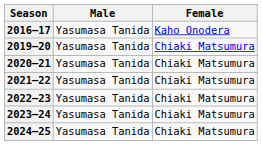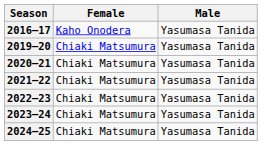columns swapped: Female <-> Male
